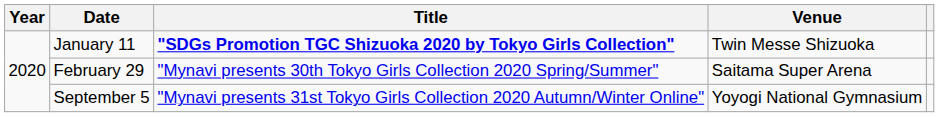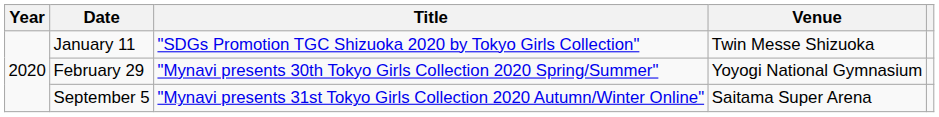January 11 | Title: bold -> normal
February 29 | Venue: Saitama Super Arena -> Yoyogi National Gymnasium
September 5 | Venue: Yoyogi National Gymnasium -> Saitama Super Arena
